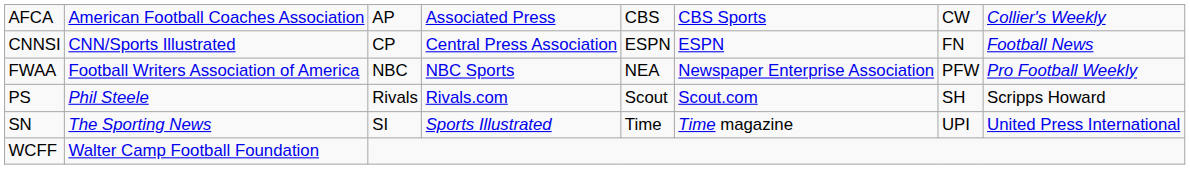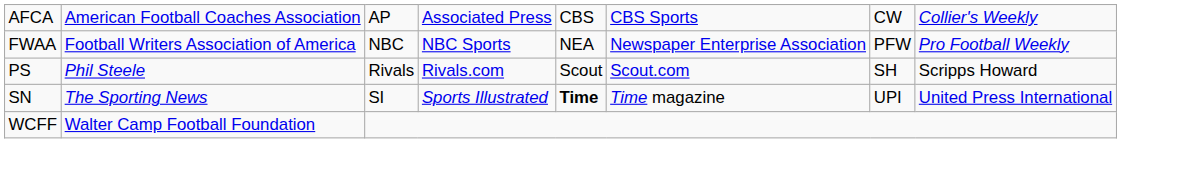- row: CNNSI | CNN/Sports Illustrated | CP | Central Press Association | ESPN | ESPN | FN | Football News
SN | column 5: normal -> bold
